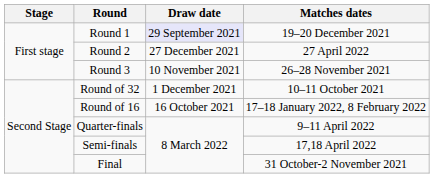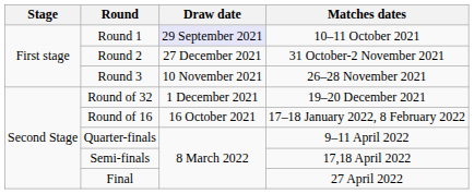Round 1 | Matches dates: 19–20 December 2021 -> 10–11 October 2021
Round 2 | Matches dates: 27 April 2022 -> 31 October-2 November 2021
Round of 32 | Matches dates: 10–11 October 2021 -> 19–20 December 2021
Final | Matches dates: 31 October-2 November 2021 -> 27 April 2022
